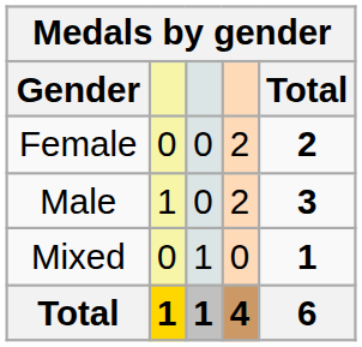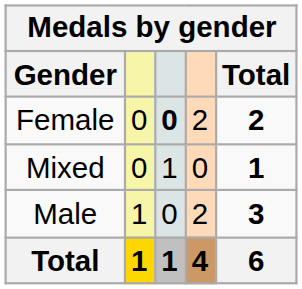Female | column 3: normal -> bold
rows swapped: Male <-> Mixed
